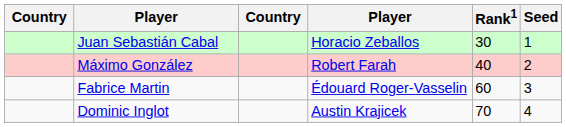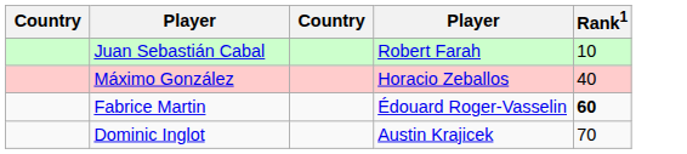- column: Seed | 1 | 2 | 3 | 4
Juan Sebastián Cabal | column 4: Horacio Zeballos -> Robert Farah
Juan Sebastián Cabal | Rank1: 30 -> 10
Máximo González | column 4: Robert Farah -> Horacio Zeballos
Fabrice Martin | Rank1: normal -> bold
